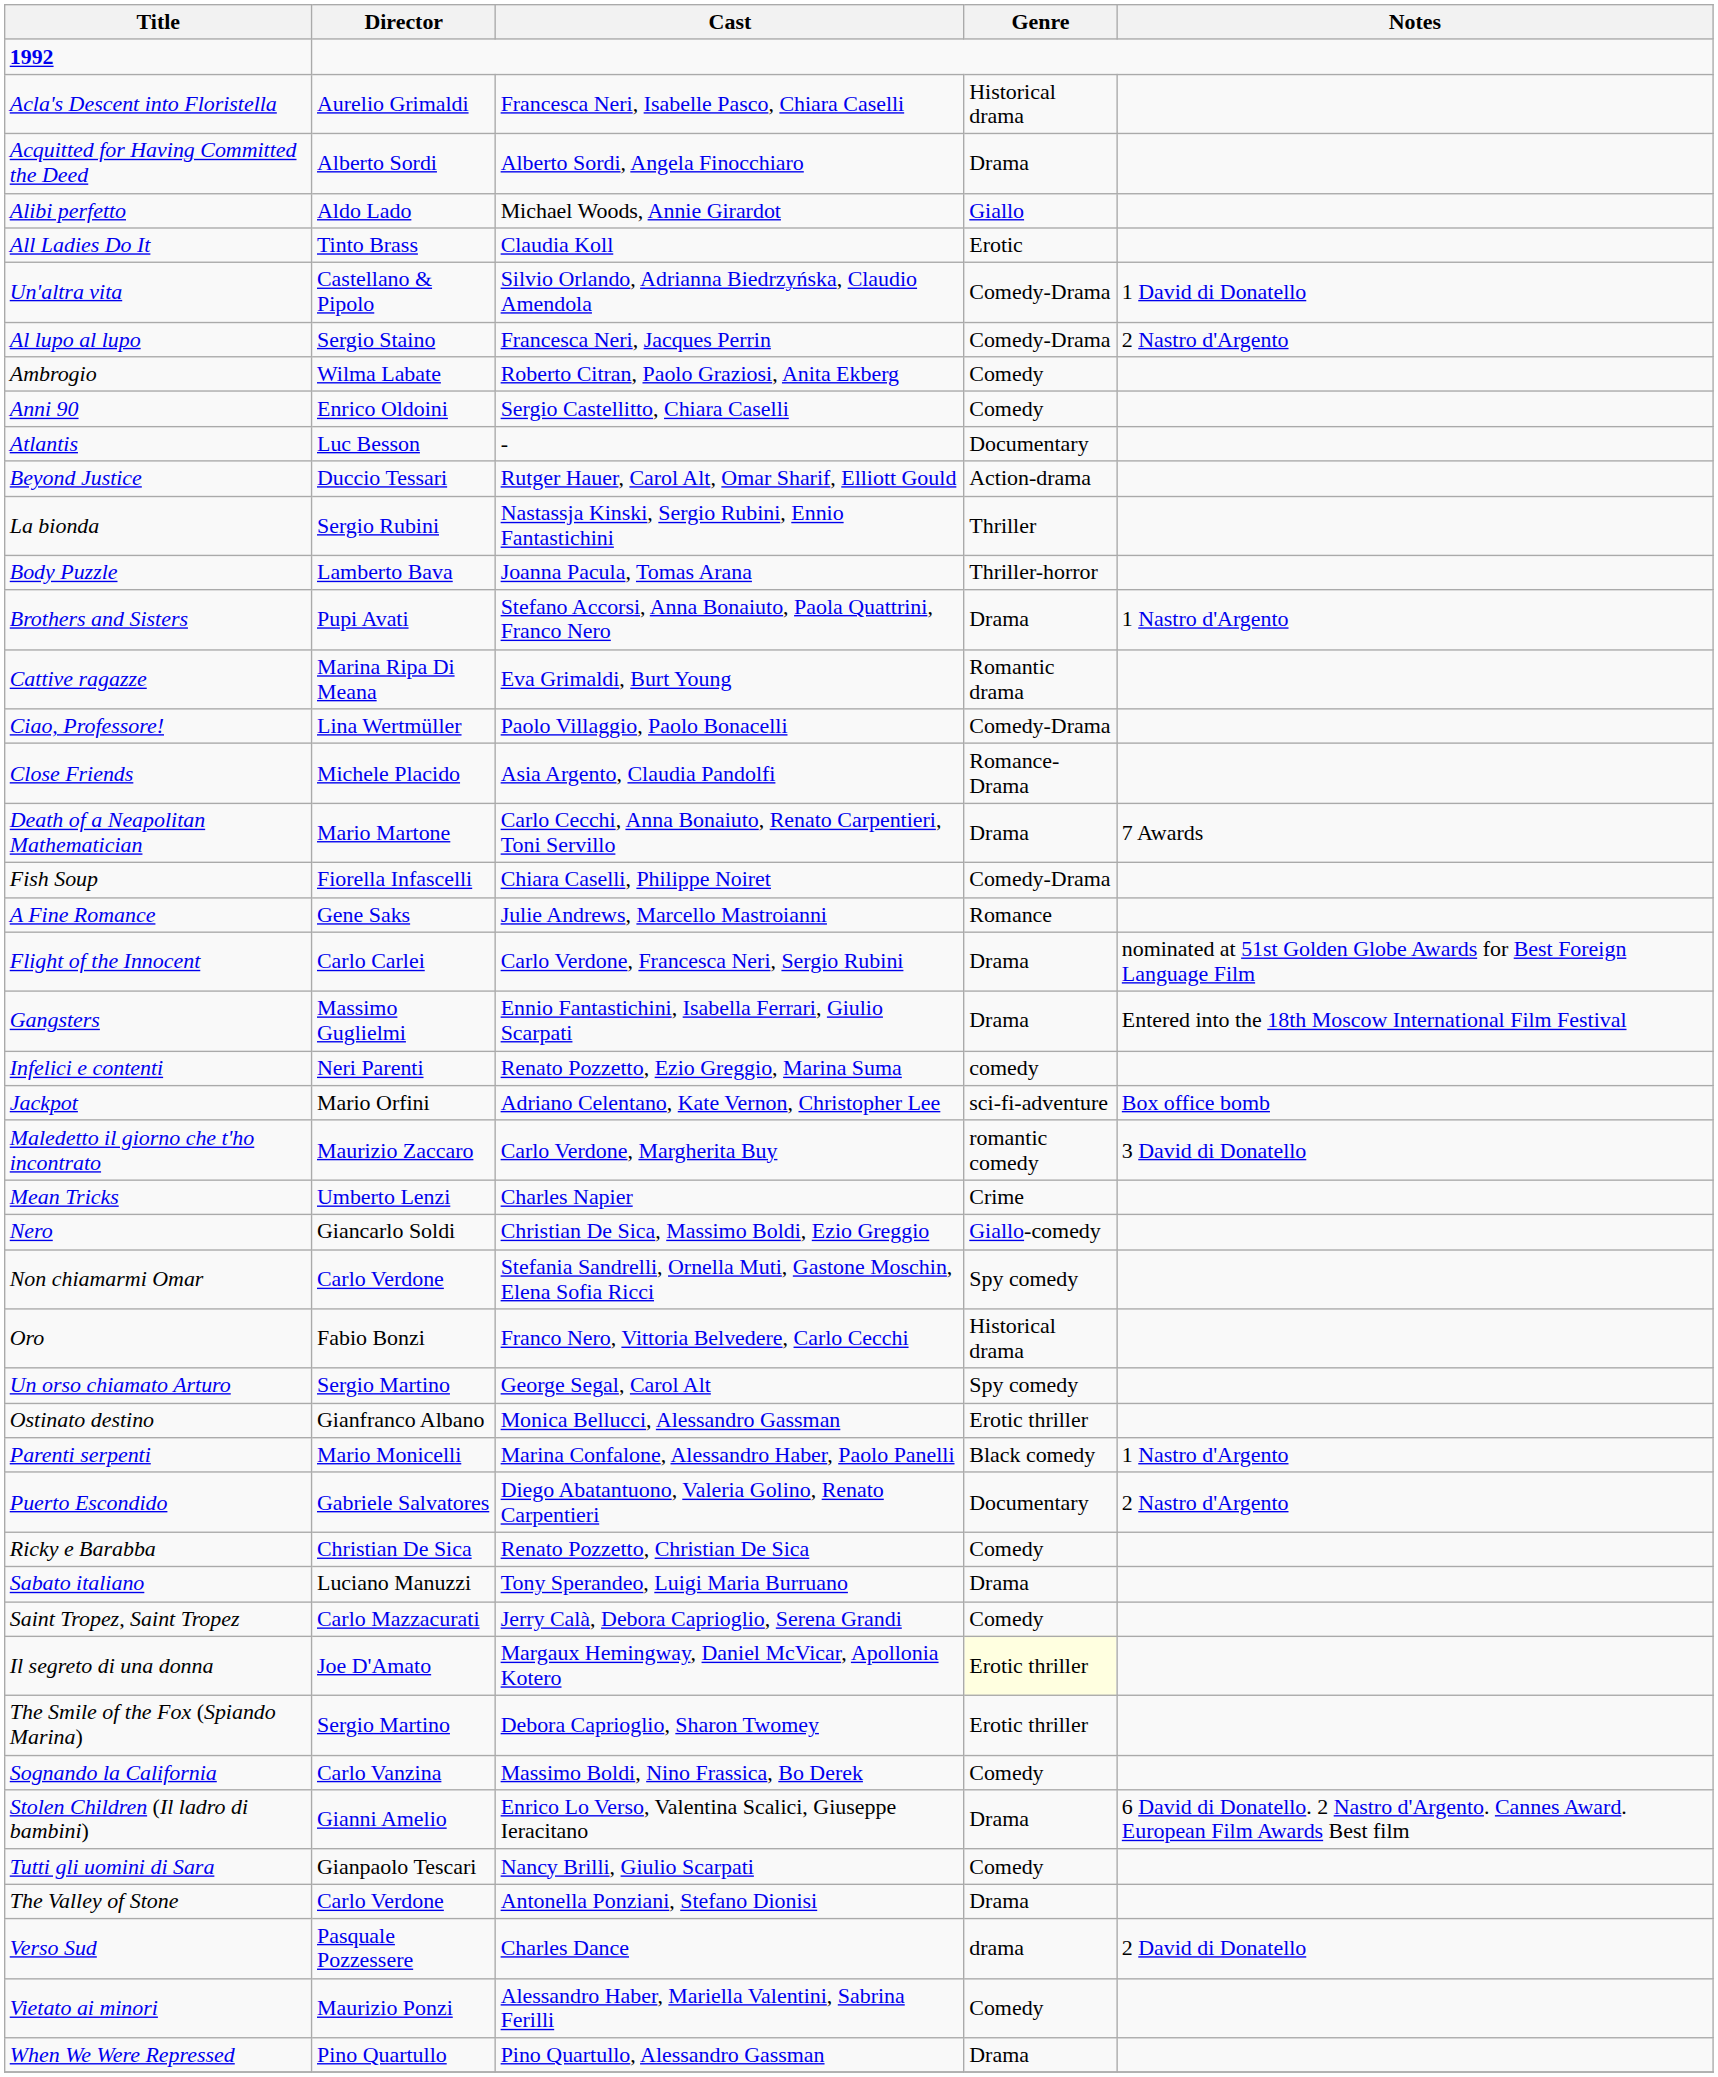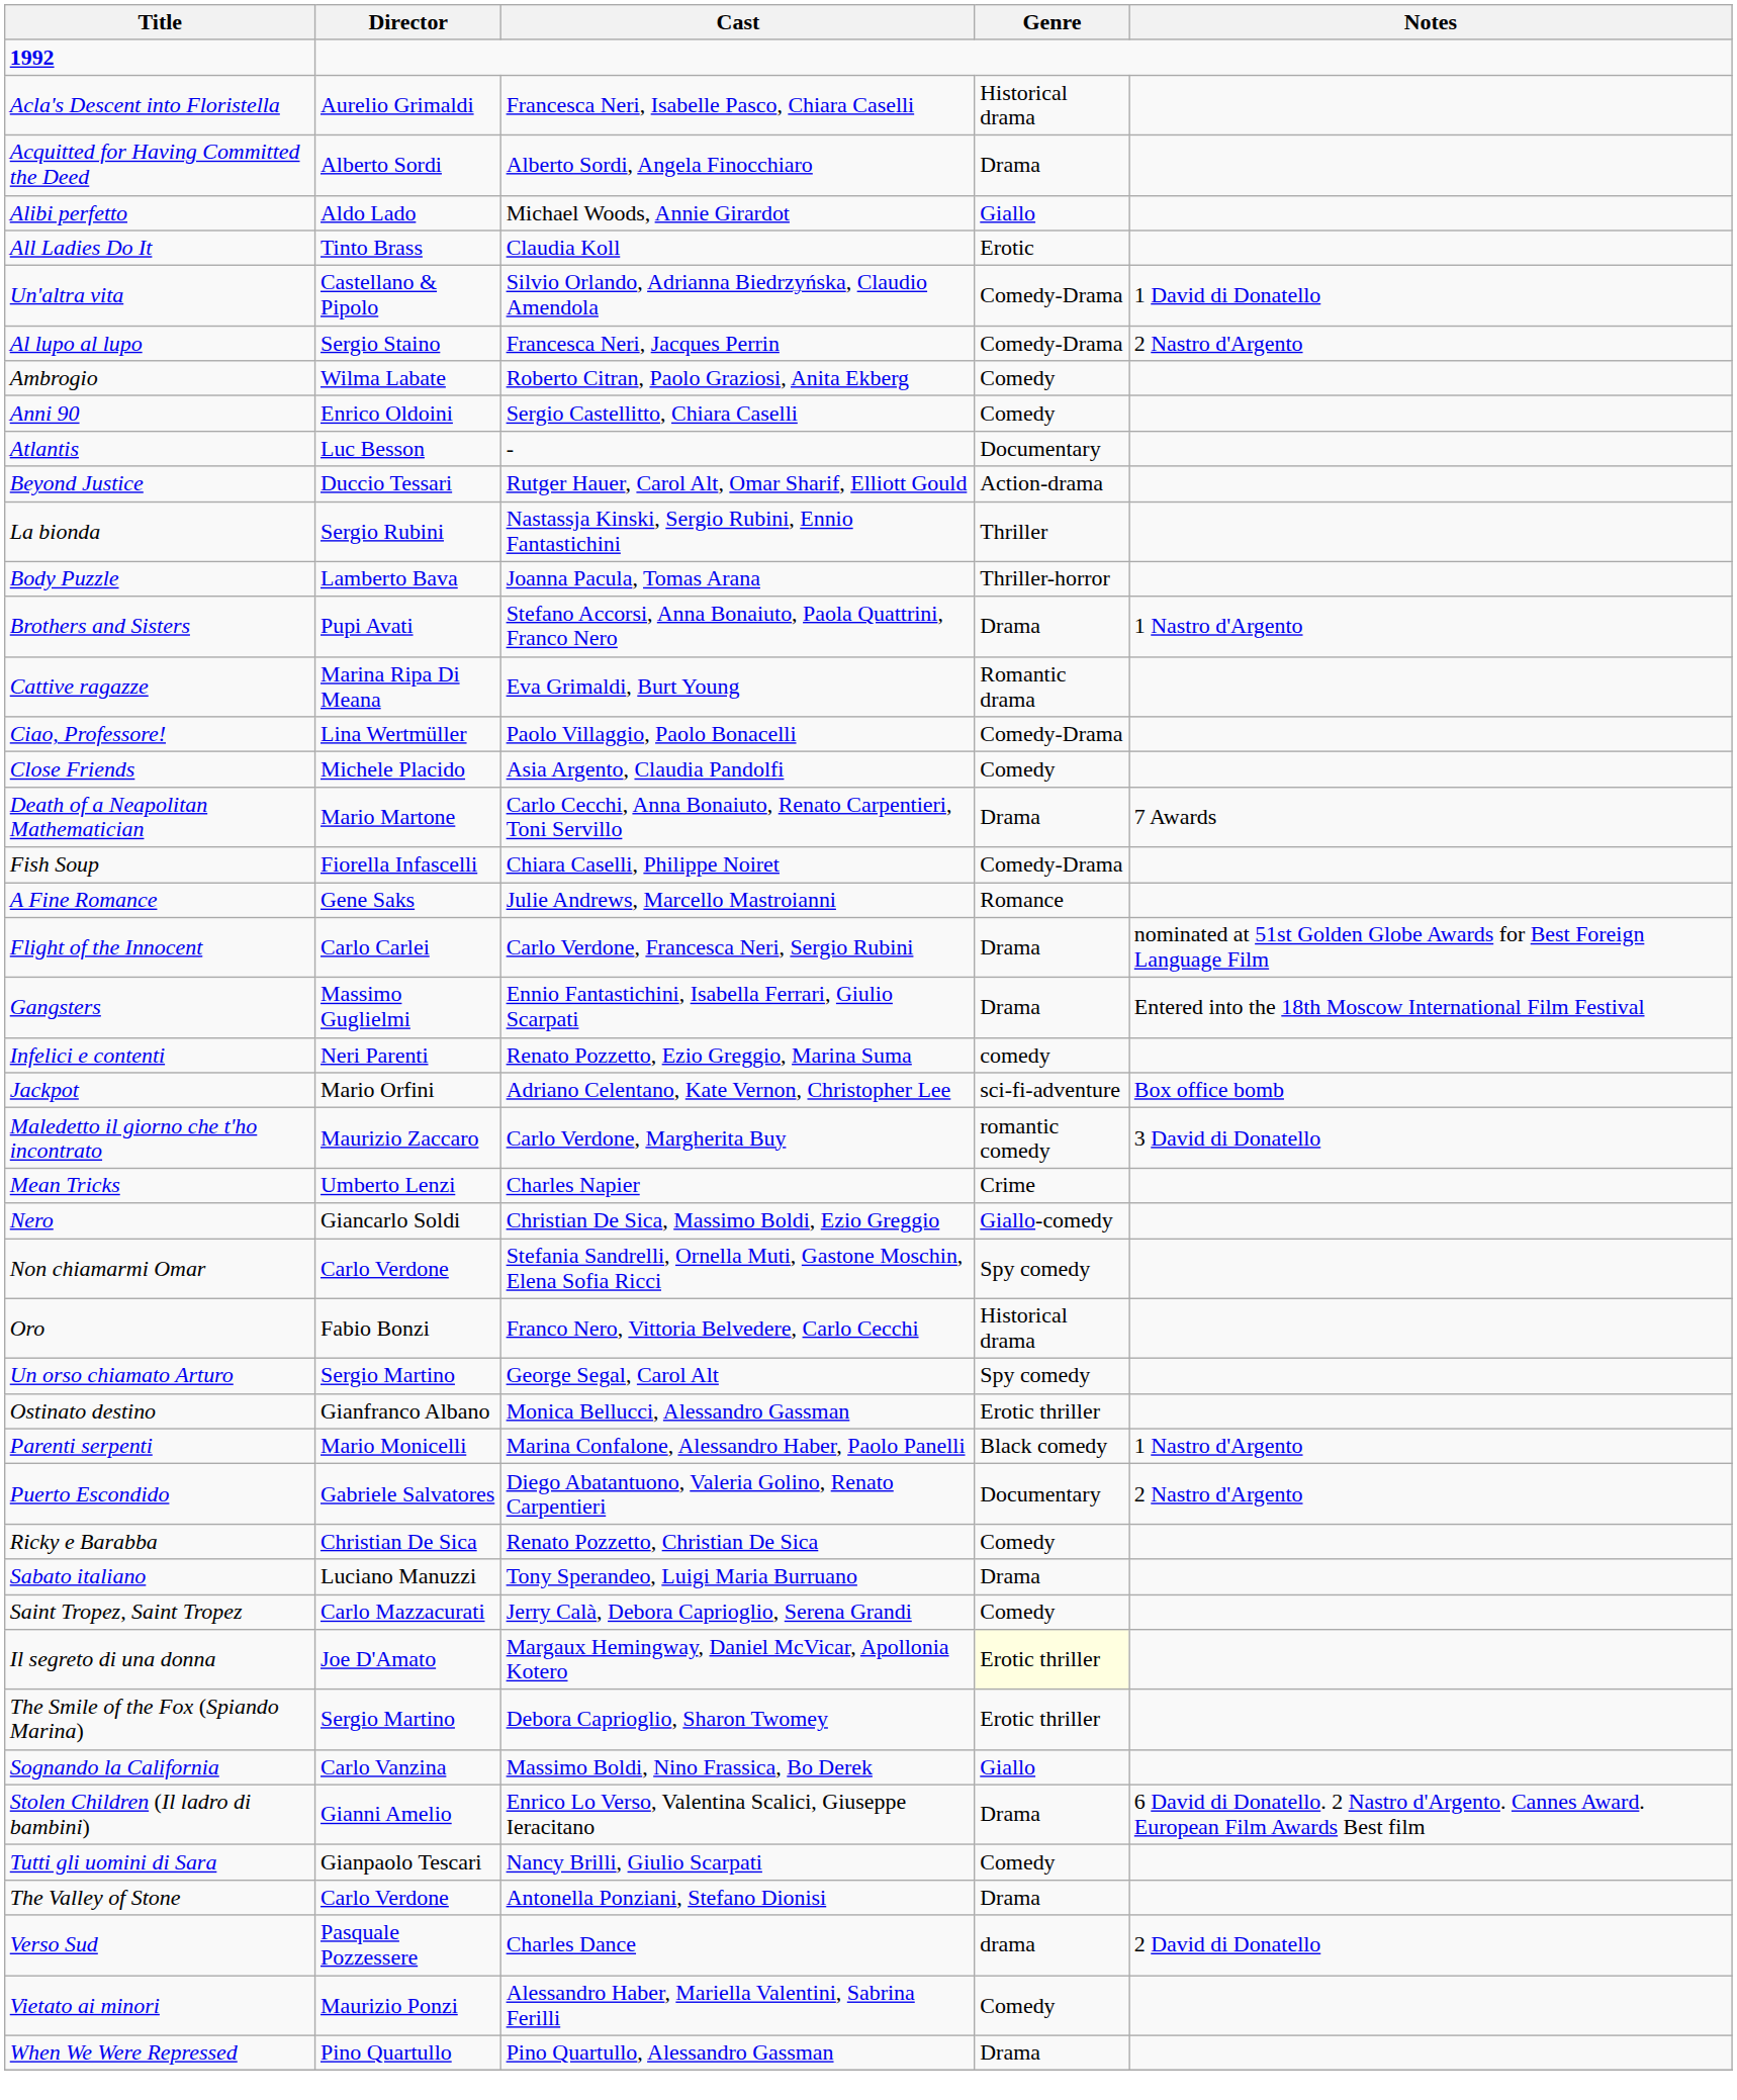Close Friends | Genre: Romance-Drama -> Comedy
Sognando la California | Genre: Comedy -> Giallo
